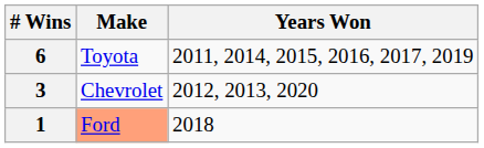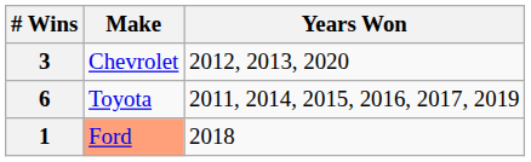rows swapped: 6 <-> 3
